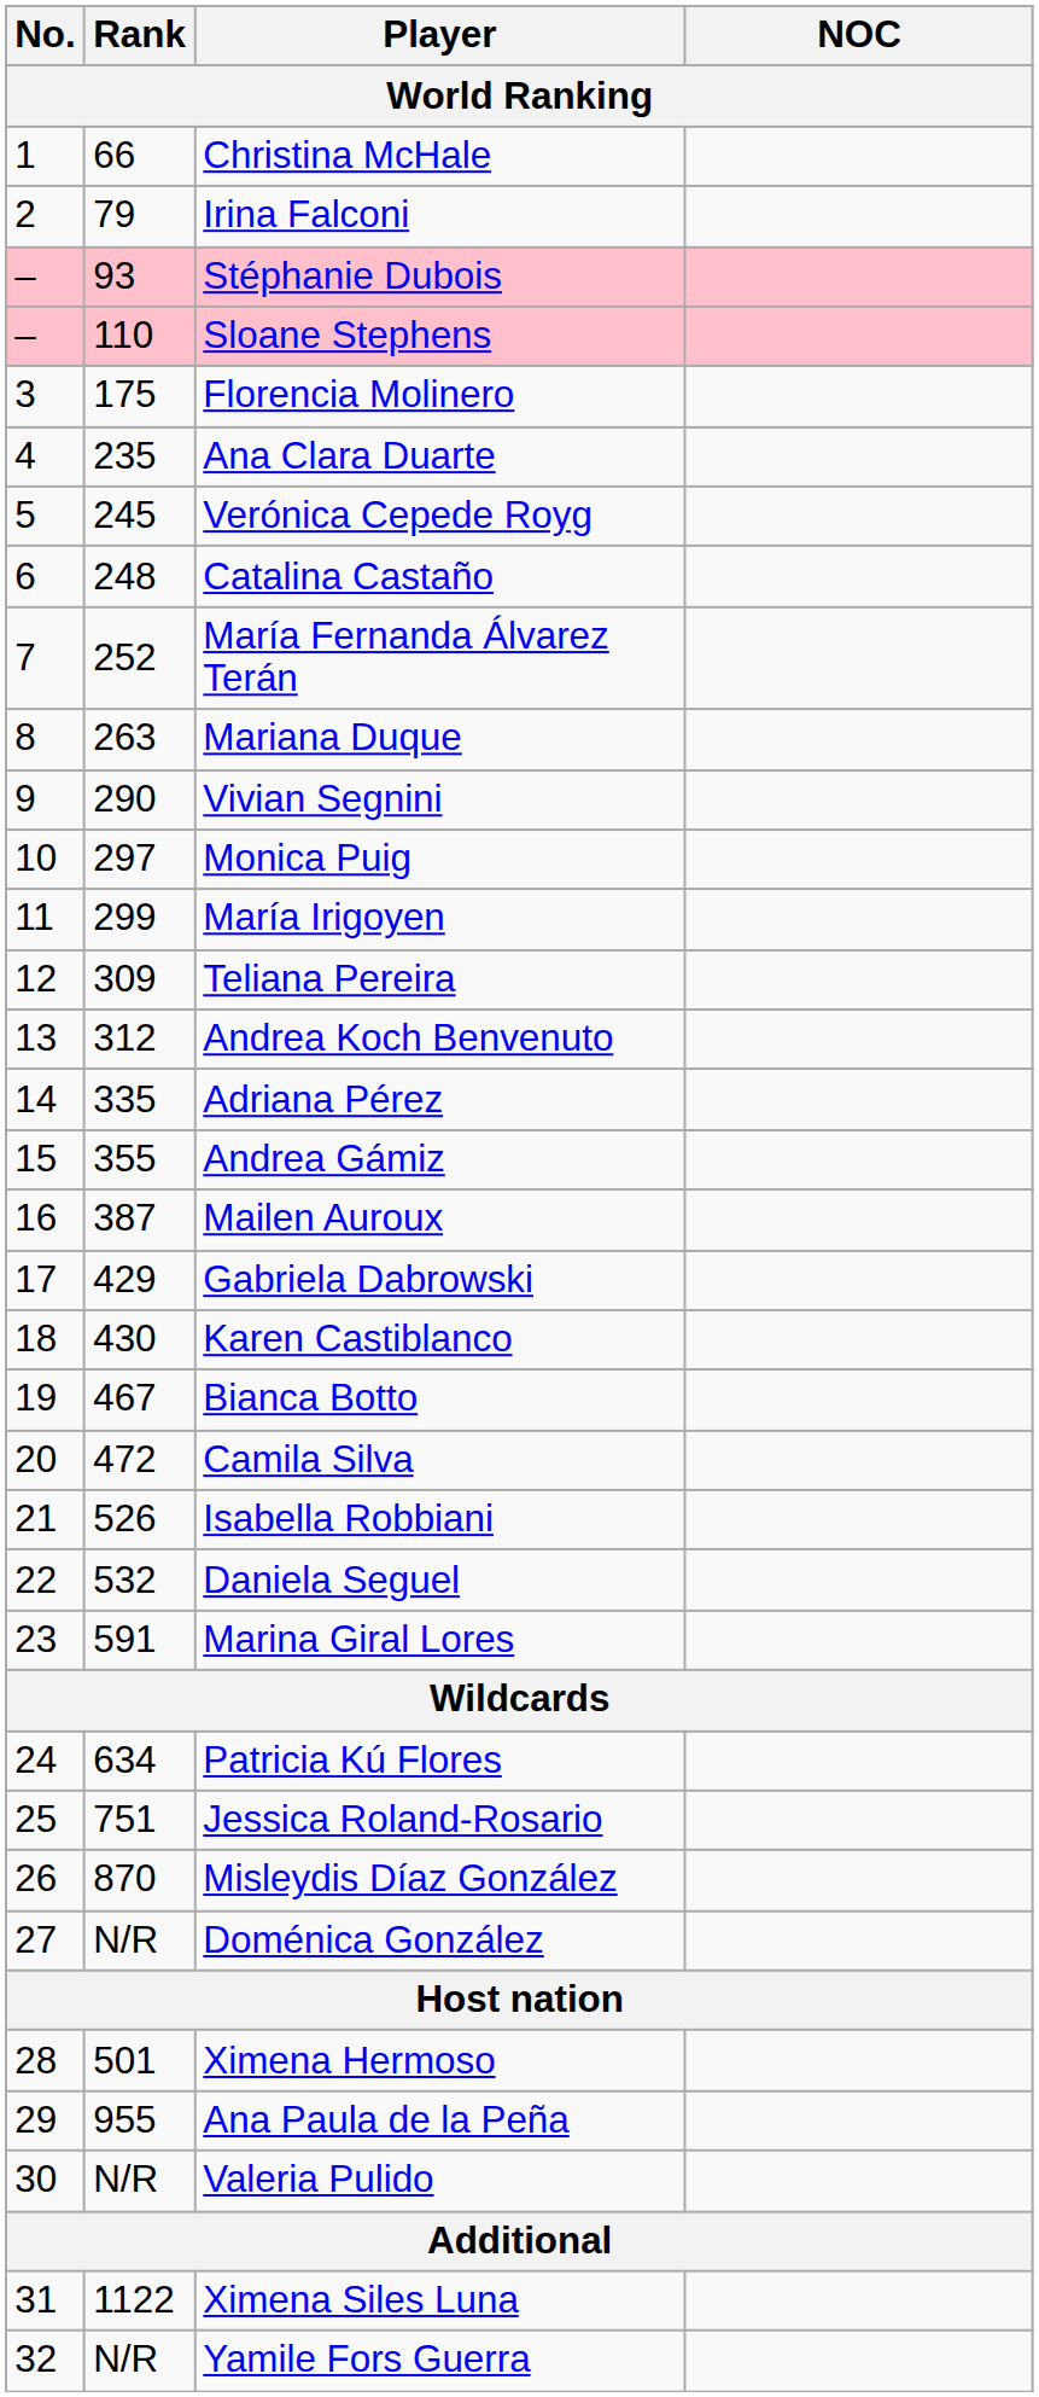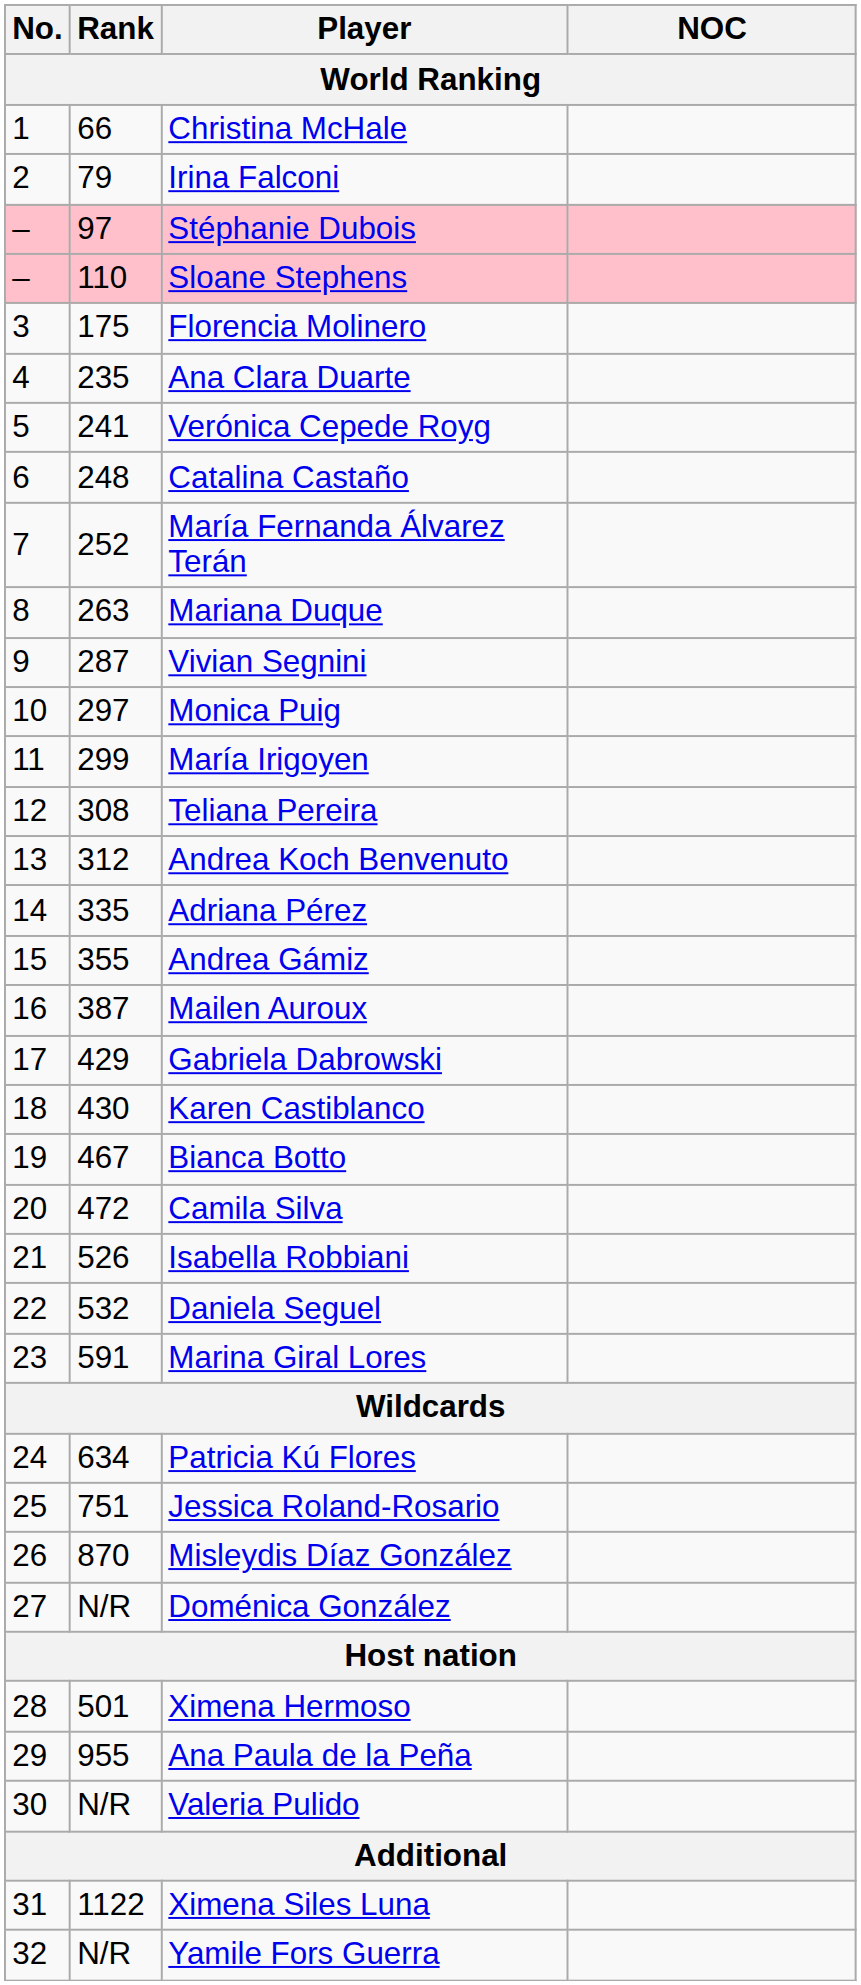Stéphanie Dubois | Rank: 93 -> 97
Verónica Cepede Royg | Rank: 245 -> 241
Vivian Segnini | Rank: 290 -> 287
Teliana Pereira | Rank: 309 -> 308
